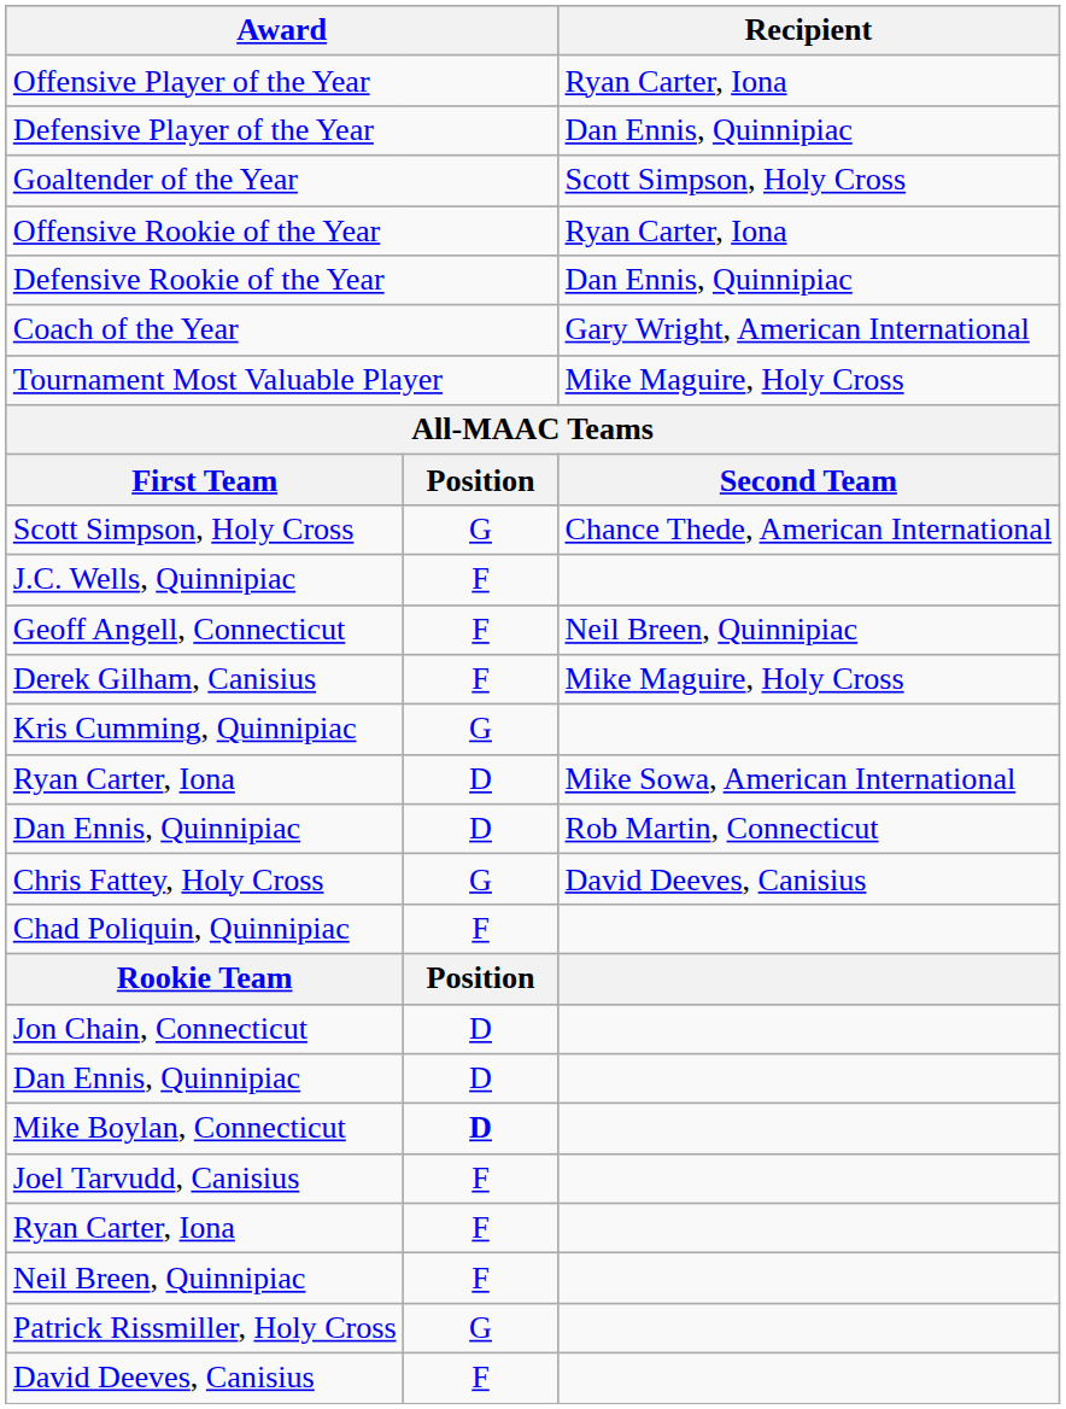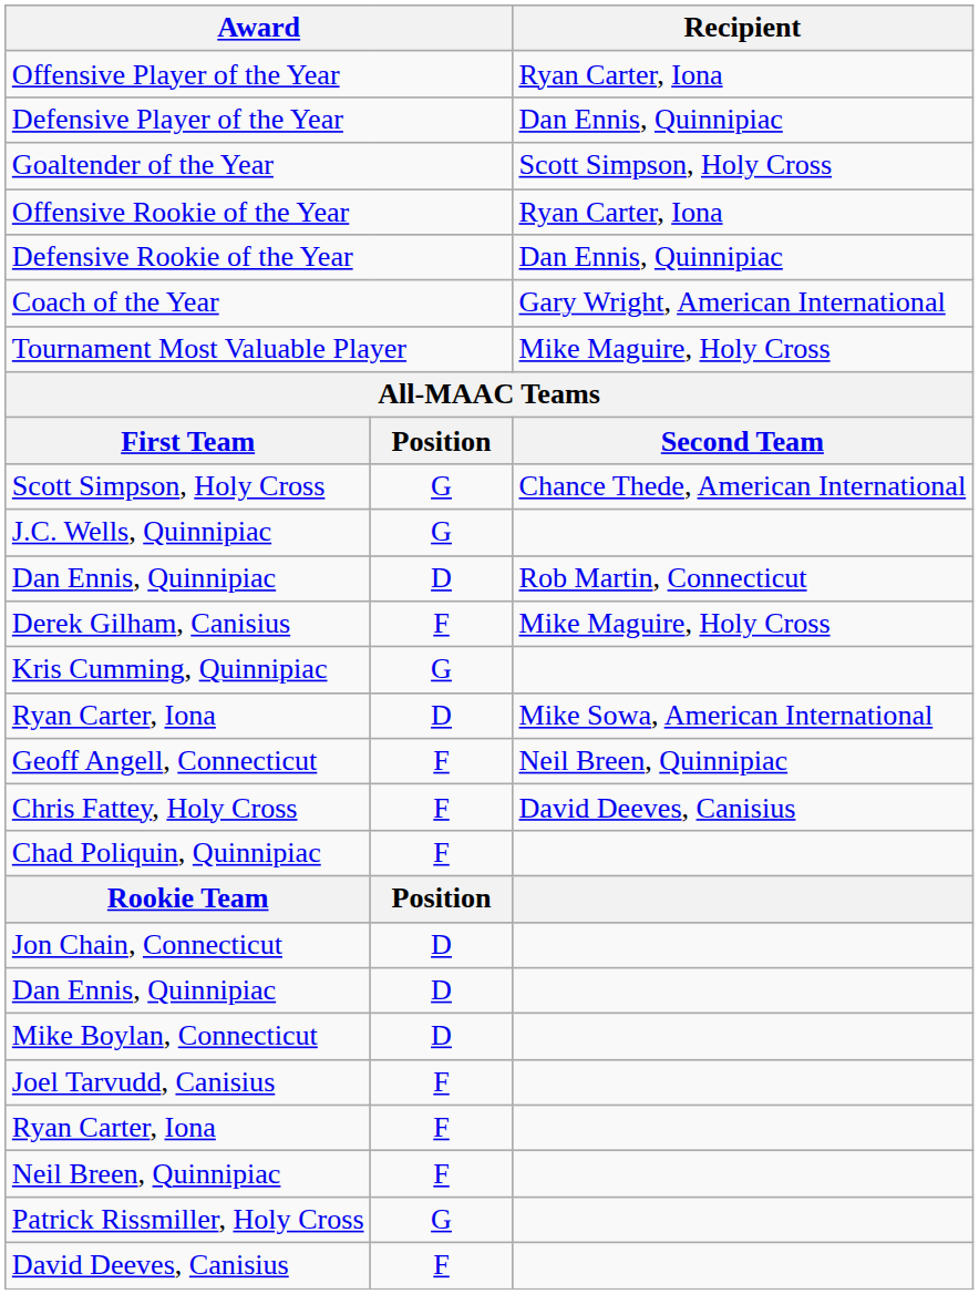J.C. Wells, Quinnipiac | column 2: F -> G
rows swapped: Dan Ennis, Quinnipiac / Rob Martin, Connecticut <-> Geoff Angell, Connecticut
Chris Fattey, Holy Cross | column 2: G -> F
Mike Boylan, Connecticut | column 2: bold -> normal
